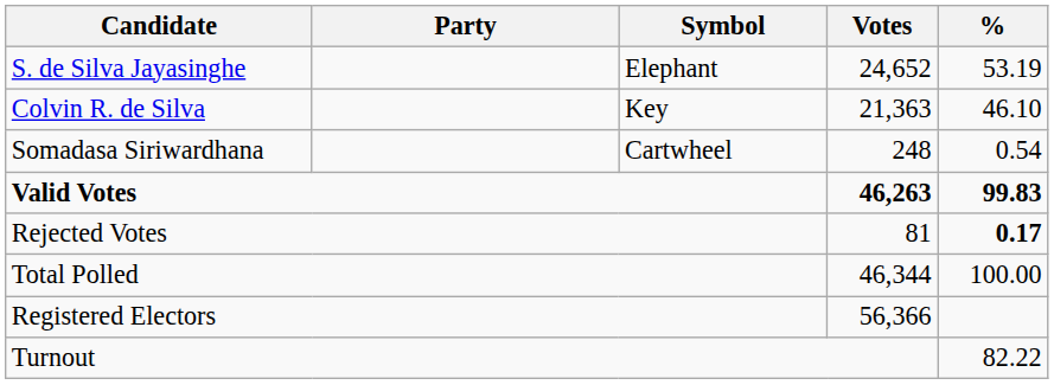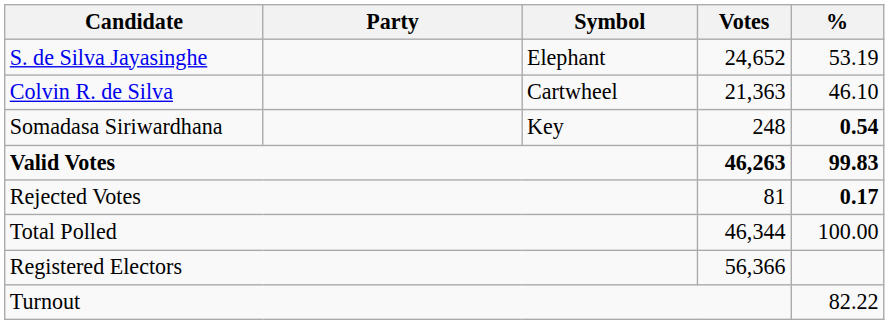Colvin R. de Silva | Symbol: Key -> Cartwheel
Somadasa Siriwardhana | Symbol: Cartwheel -> Key
Somadasa Siriwardhana | %: normal -> bold
